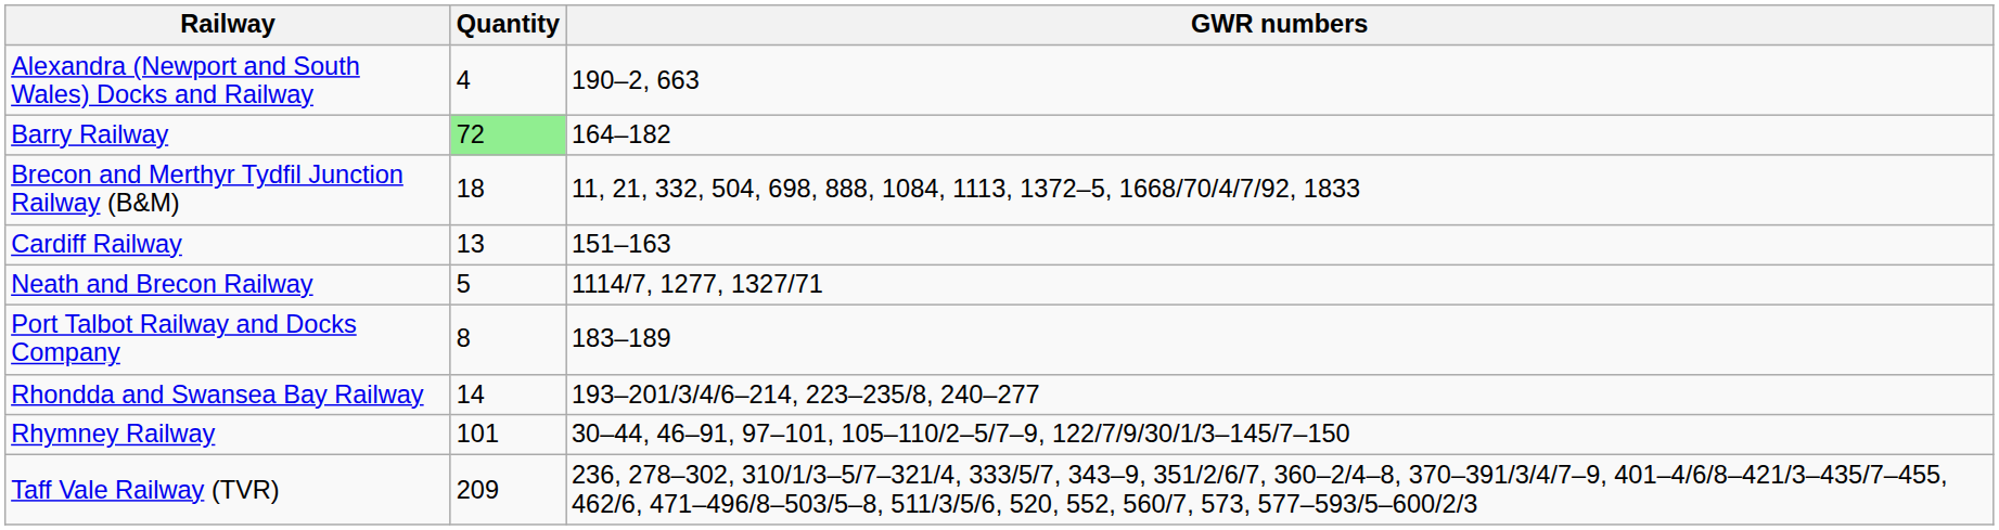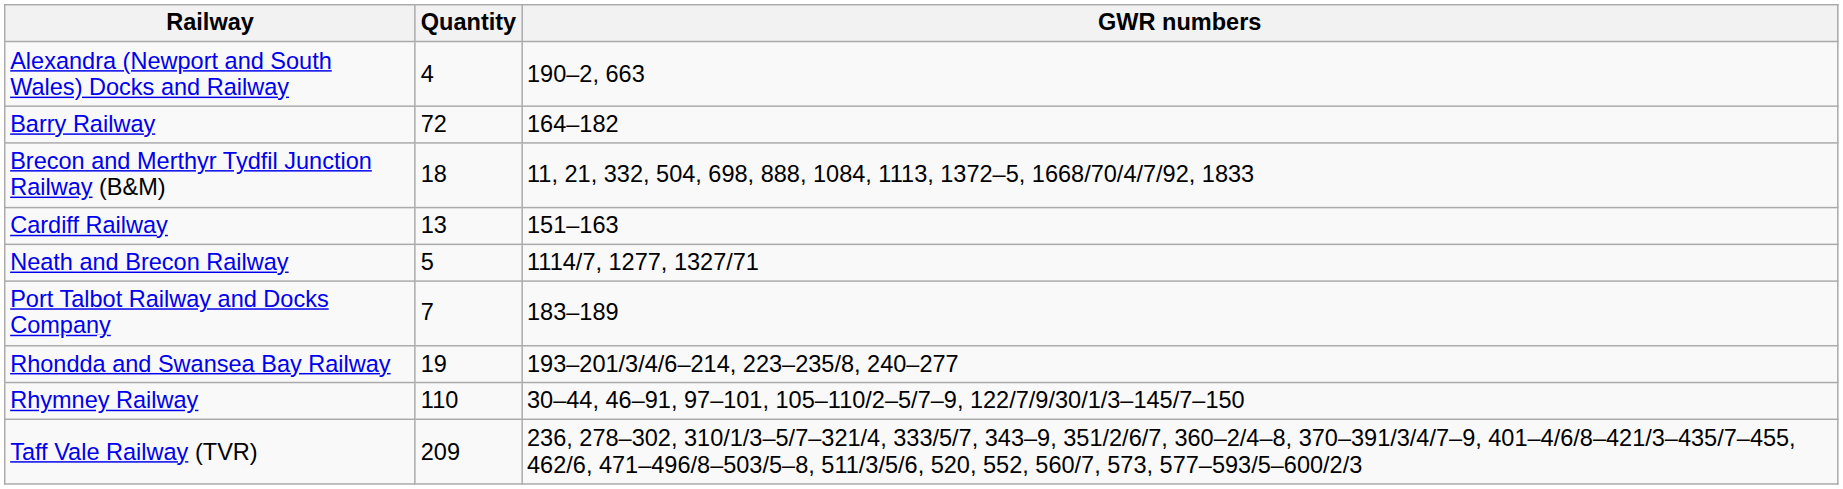Barry Railway | Quantity: lightgreen background -> no background
Port Talbot Railway and Docks Company | Quantity: 8 -> 7
Rhondda and Swansea Bay Railway | Quantity: 14 -> 19
Rhymney Railway | Quantity: 101 -> 110
